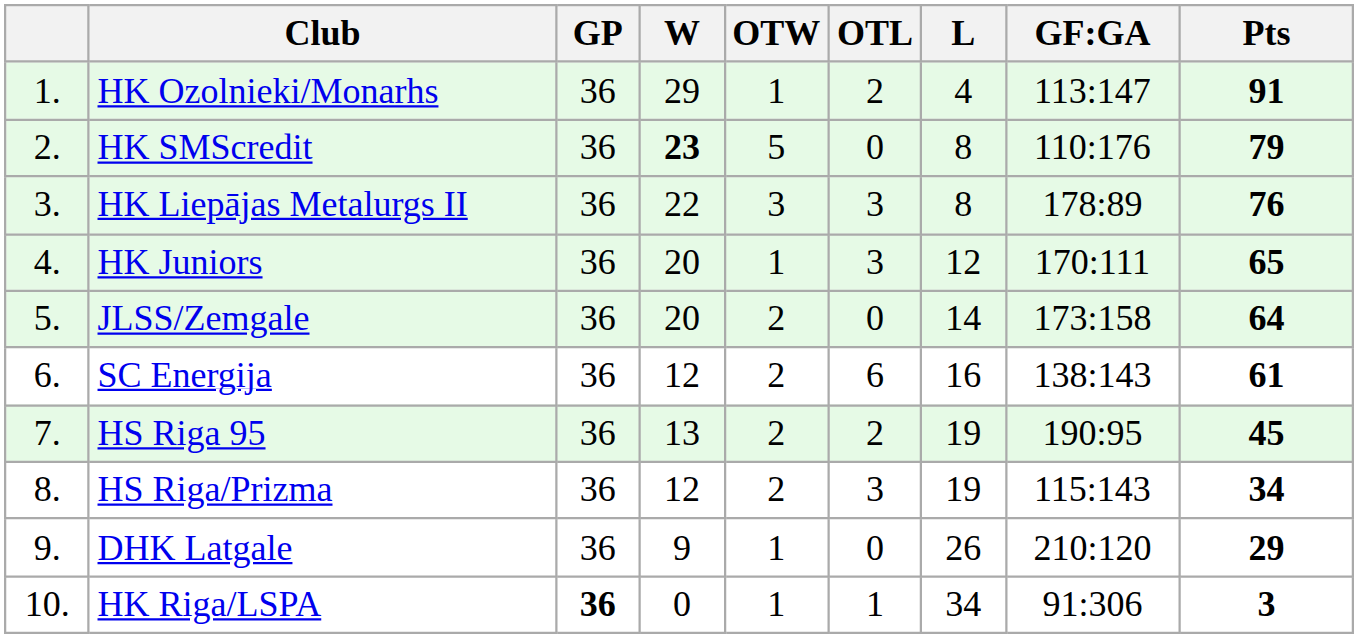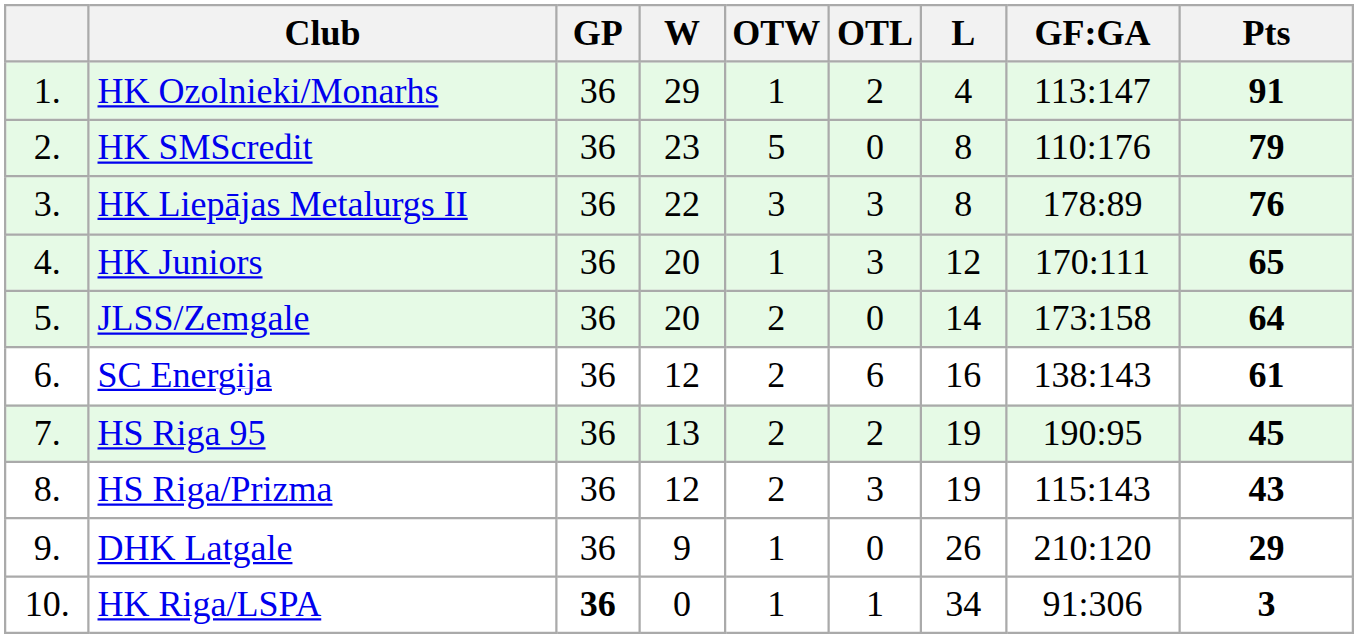HK SMScredit | W: bold -> normal
HS Riga/Prizma | Pts: 34 -> 43
